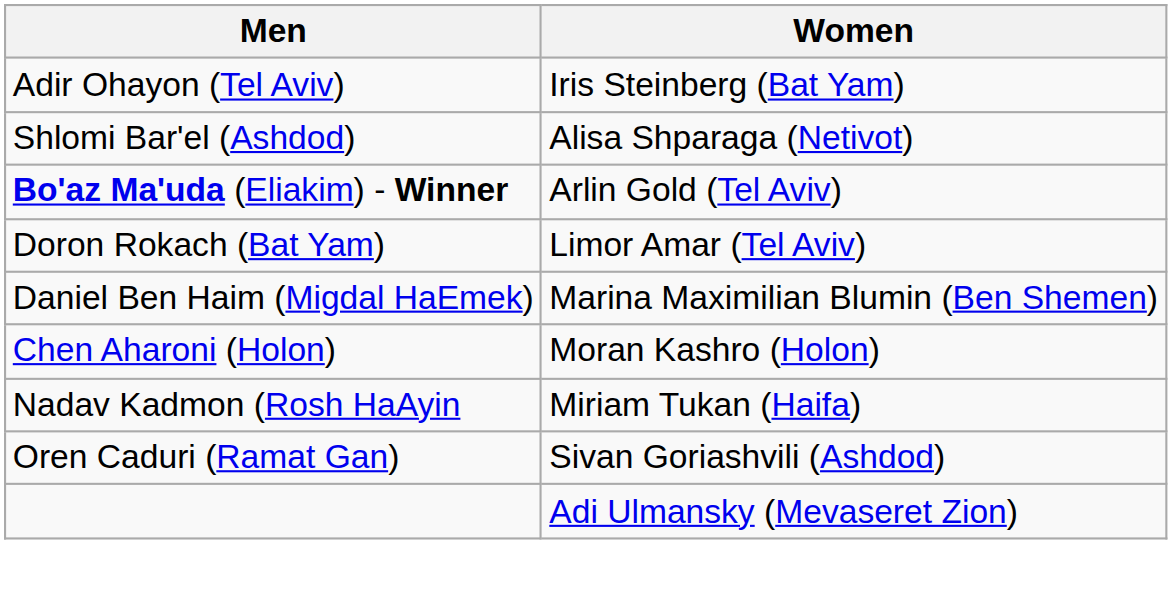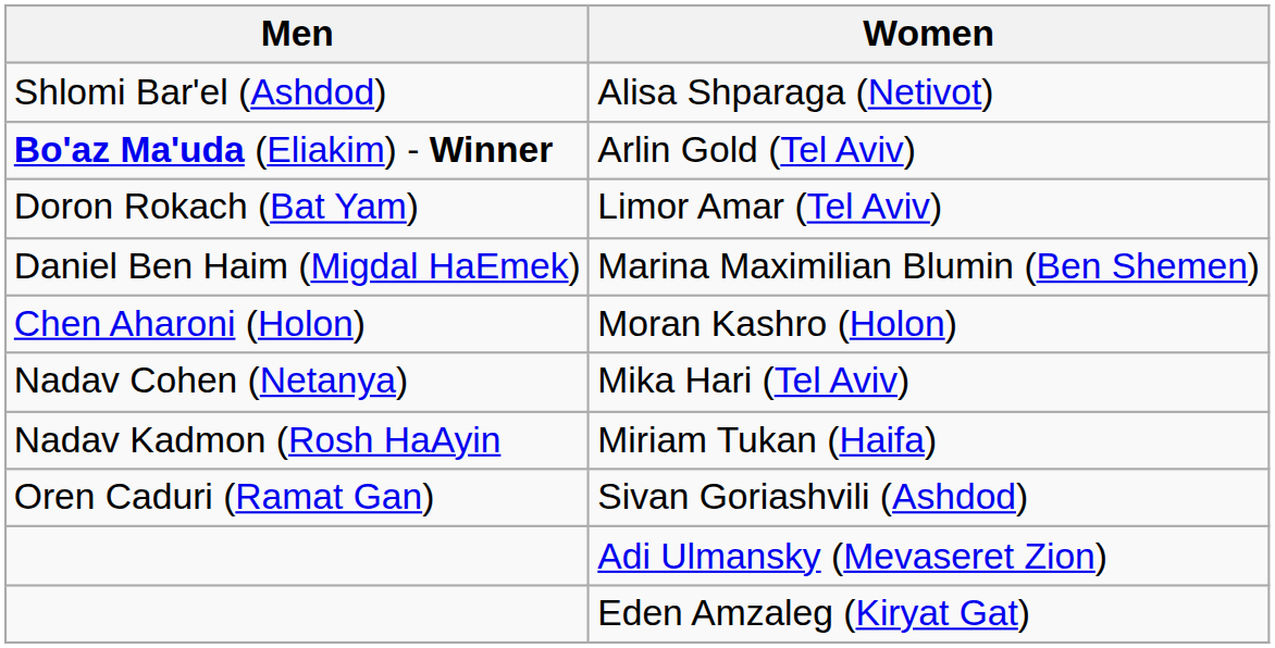- row: Adir Ohayon (Tel Aviv) | Iris Steinberg (Bat Yam)
+ row: Nadav Cohen (Netanya) | Mika Hari (Tel Aviv)
+ row: Eden Amzaleg (Kiryat Gat)
